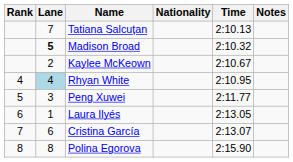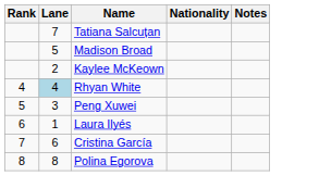- column: Time | 2:10.13 | 2:10.32 | 2:10.67 | 2:10.95 | 2:11.77 | 2:13.05 | 2:13.07 | 2:15.90
Madison Broad | Lane: bold -> normal
